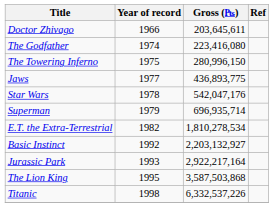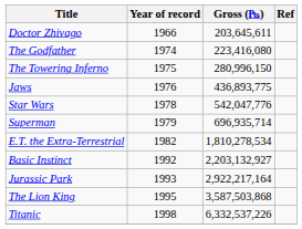Jaws | Year of record: 1977 -> 1976
Star Wars | Gross (₧): 542,047,176 -> 542,047,776
